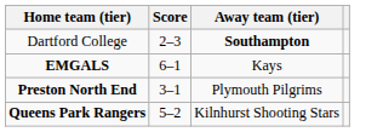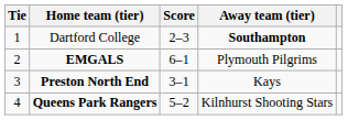+ column: Tie | 1 | 2 | 3 | 4
EMGALS | Away team (tier): Kays -> Plymouth Pilgrims
Preston North End | Away team (tier): Plymouth Pilgrims -> Kays
